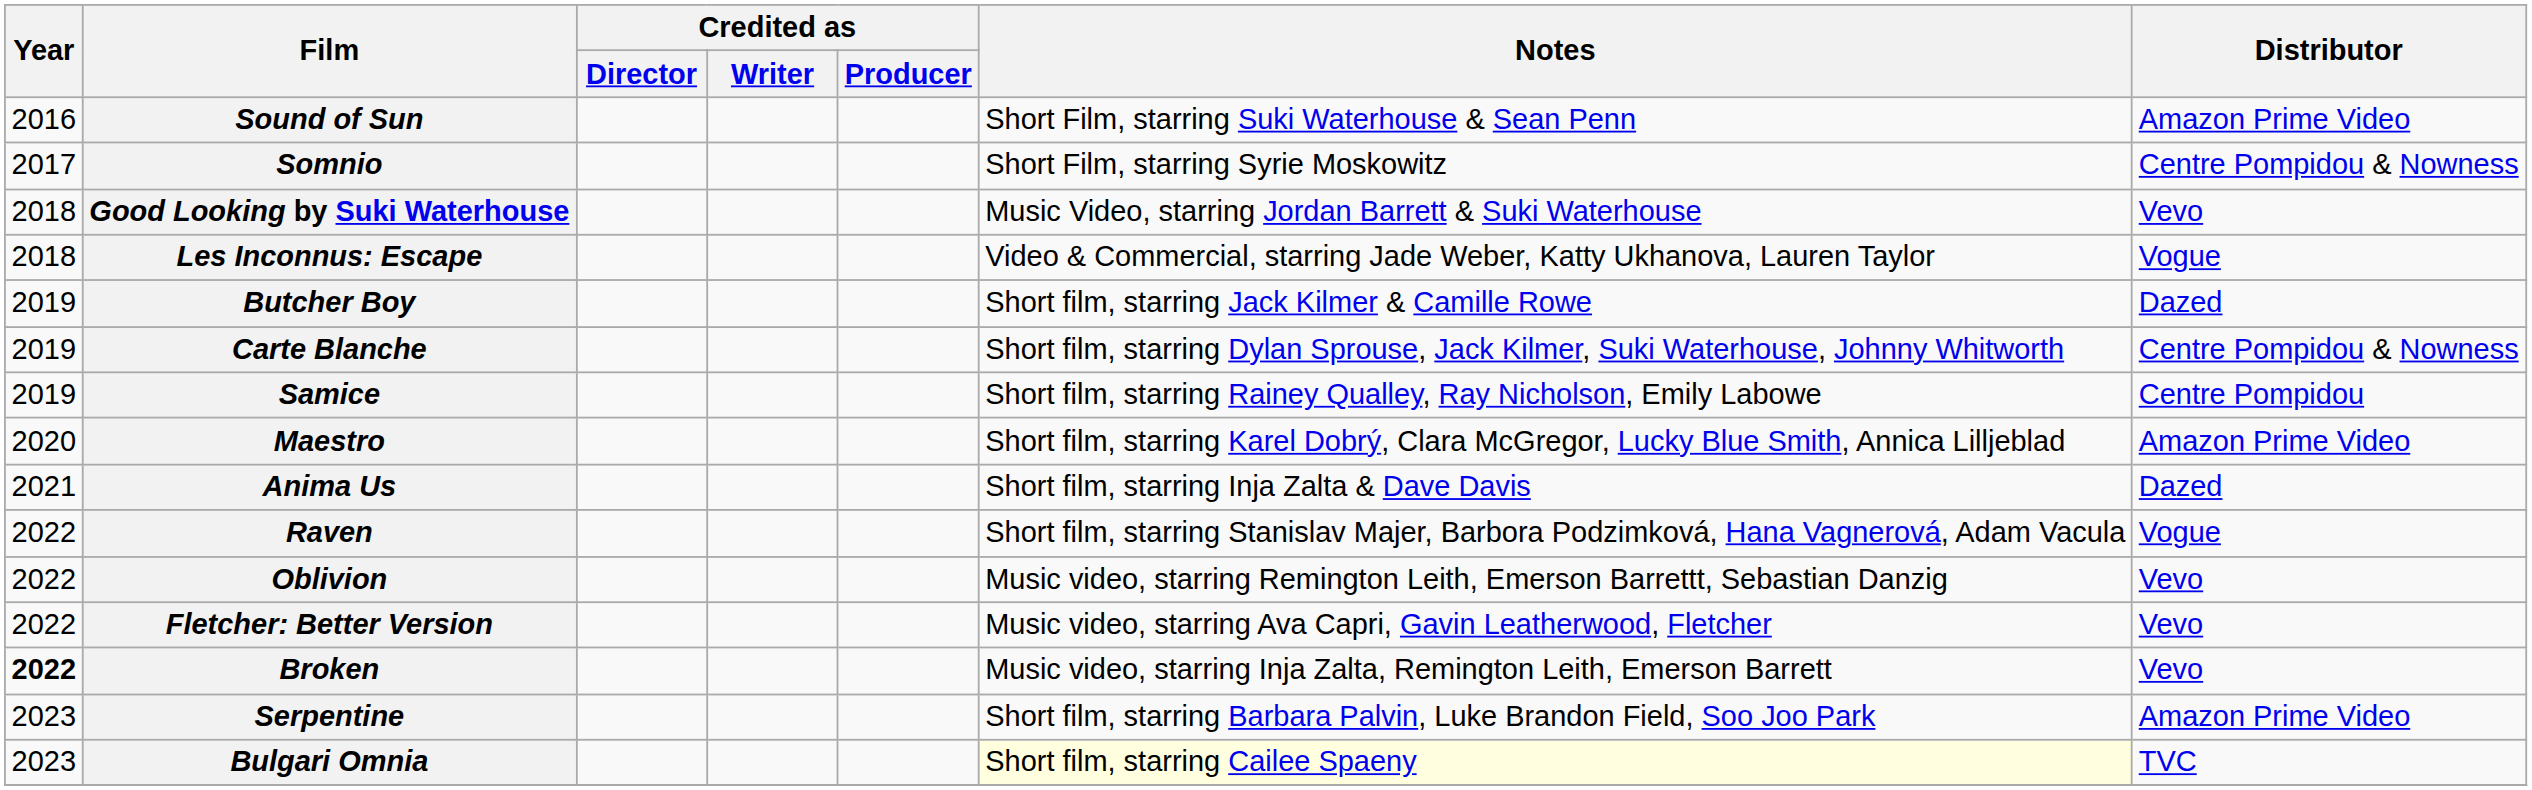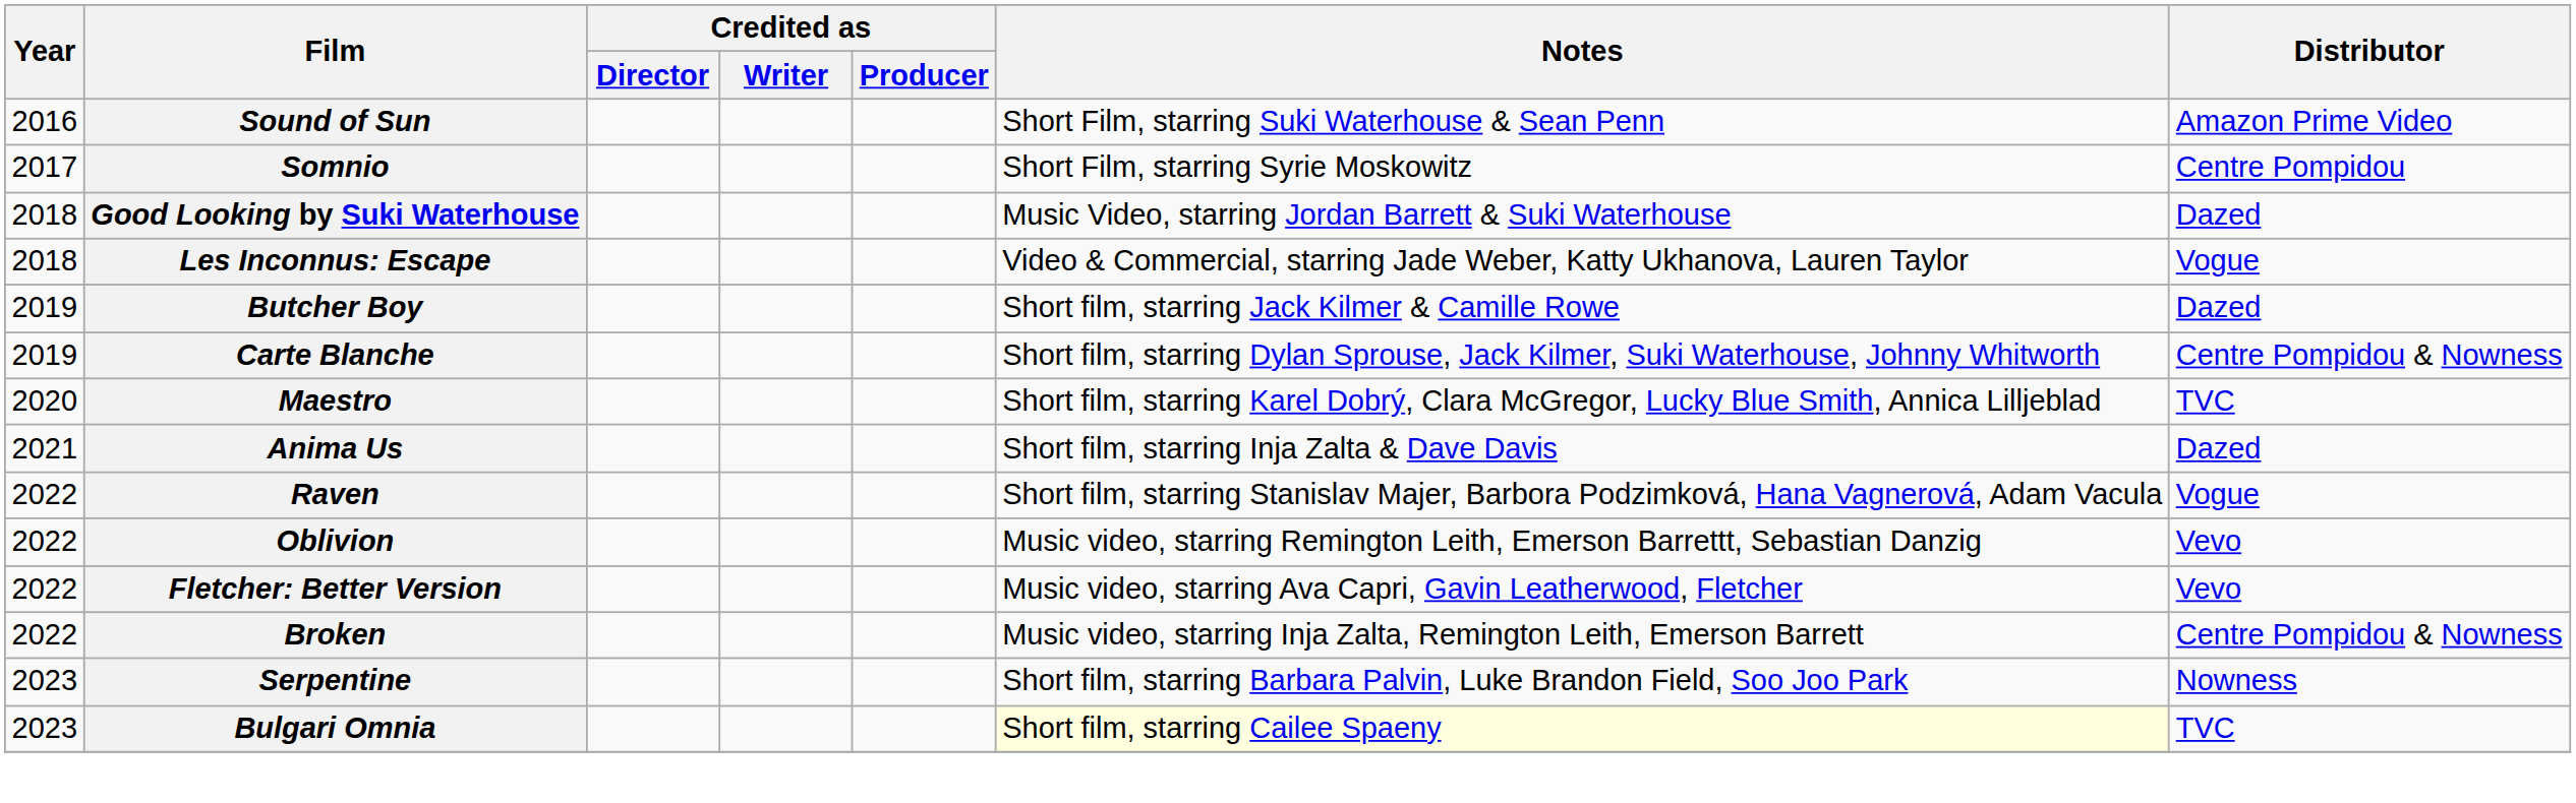Somnio | Distributor: Centre Pompidou & Nowness -> Centre Pompidou
Good Looking by Suki Waterhouse | Distributor: Vevo -> Dazed
- row: 2019 | Samice | Short film, starring Rainey Qualley, Ray Nicholson, Emily Labowe | Centre Pompidou
Maestro | Distributor: Amazon Prime Video -> TVC
Broken | Year: bold -> normal
Broken | Distributor: Vevo -> Centre Pompidou & Nowness
Serpentine | Distributor: Amazon Prime Video -> Nowness
